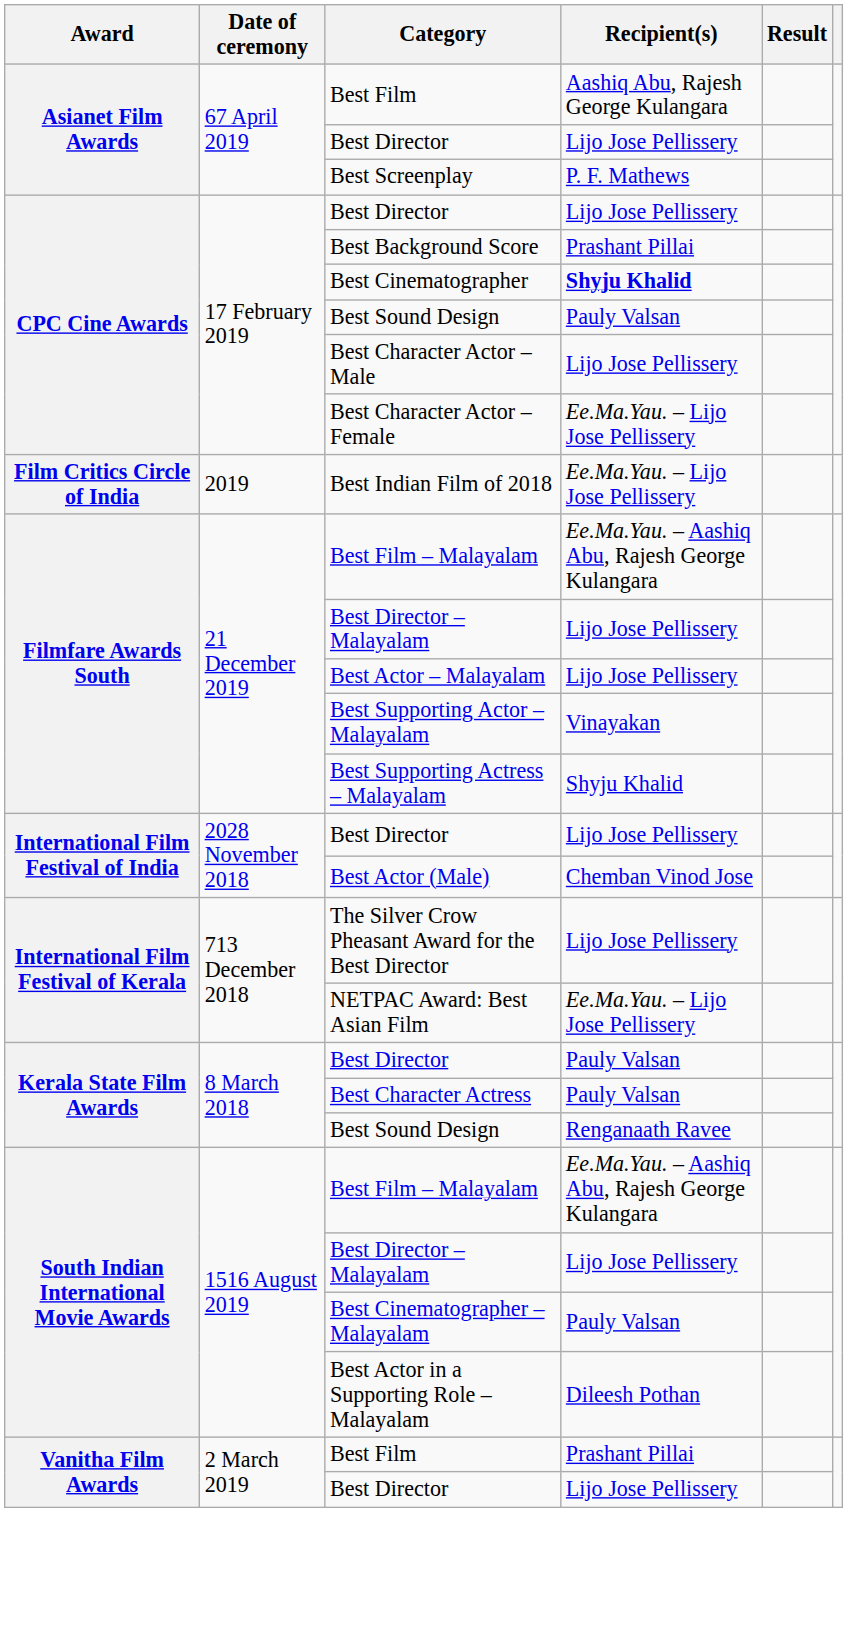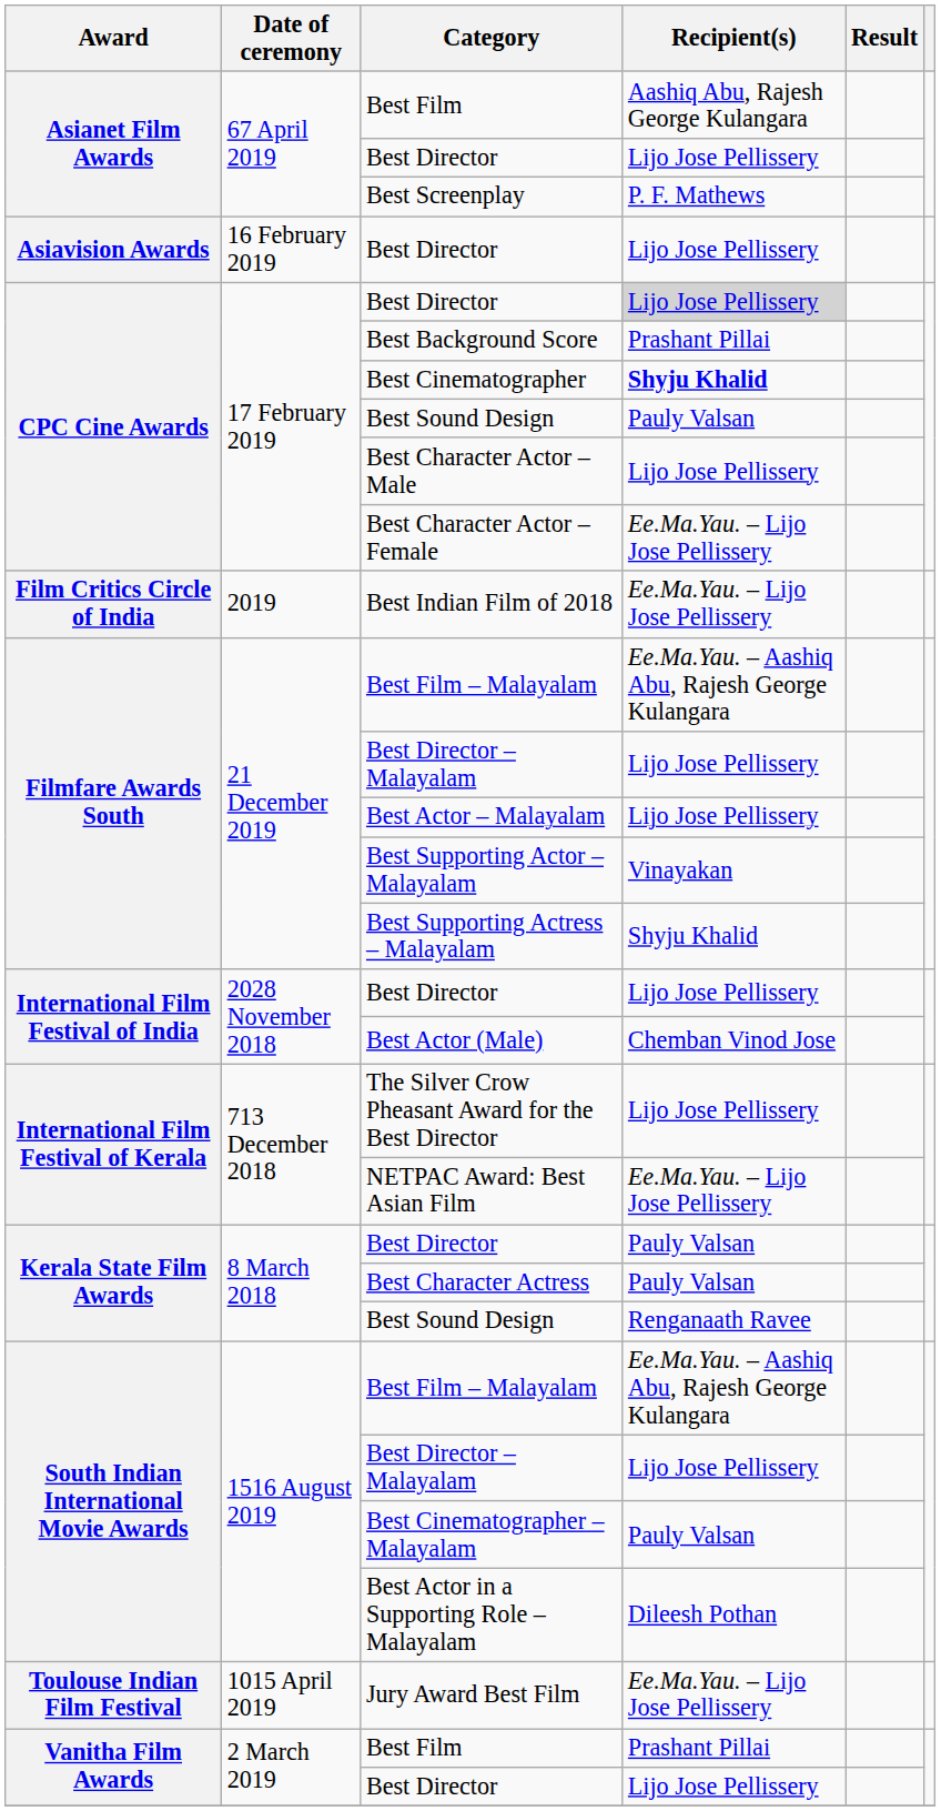+ row: Asiavision Awards | 16 February 2019 | Best Director | Lijo Jose Pellissery
CPC Cine Awards / Best Director | Recipient(s): no background -> lightgrey background
+ row: Toulouse Indian Film Festival | 1015 April 2019 | Jury Award Best Film | Ee.Ma.Yau. – Lijo Jose Pellissery
